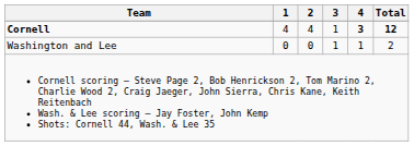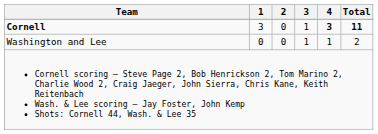Cornell | 1: 4 -> 3
Cornell | 2: 4 -> 0
Cornell | Total: 12 -> 11
